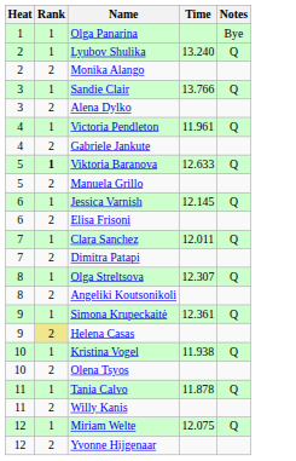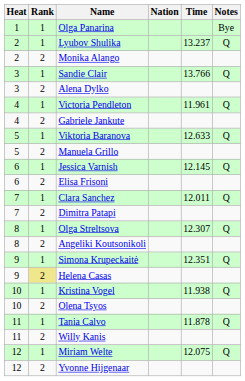+ column: Nation
Lyubov Shulika | Time: 13.240 -> 13.237
Viktoria Baranova | Rank: bold -> normal
Simona Krupeckaitė | Time: 12.361 -> 12.351
